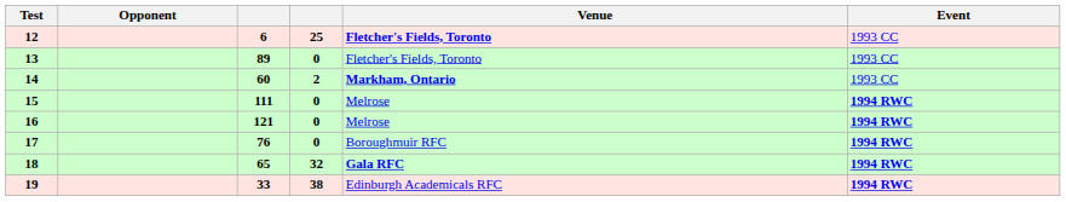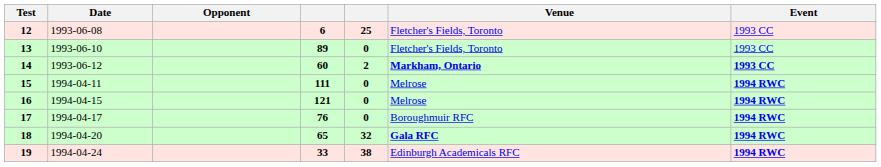+ column: Date | 1993-06-08 | 1993-06-10 | 1993-06-12 | 1994-04-11 | 1994-04-15 | 1994-04-17 | 1994-04-20 | 1994-04-24
12 | Venue: bold -> normal
14 | Event: normal -> bold
